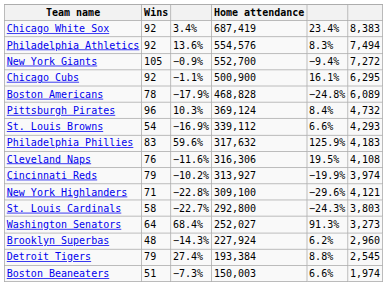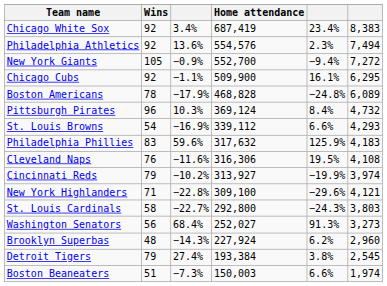Philadelphia Athletics | column 5: 8.3% -> 2.3%
Chicago Cubs | Home attendance: 500,900 -> 509,900
Washington Senators | Wins: 64 -> 56
Detroit Tigers | column 5: 8.8% -> 3.8%
